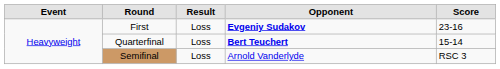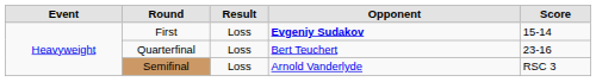First | Score: 23-16 -> 15-14
Quarterfinal | Opponent: bold -> normal
Quarterfinal | Score: 15-14 -> 23-16
